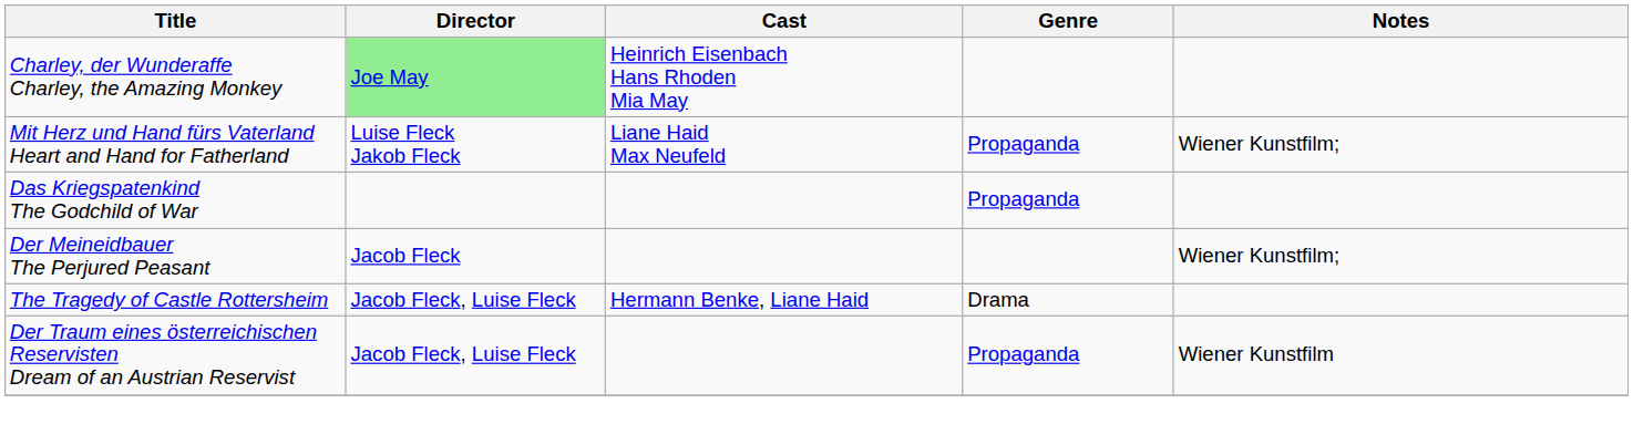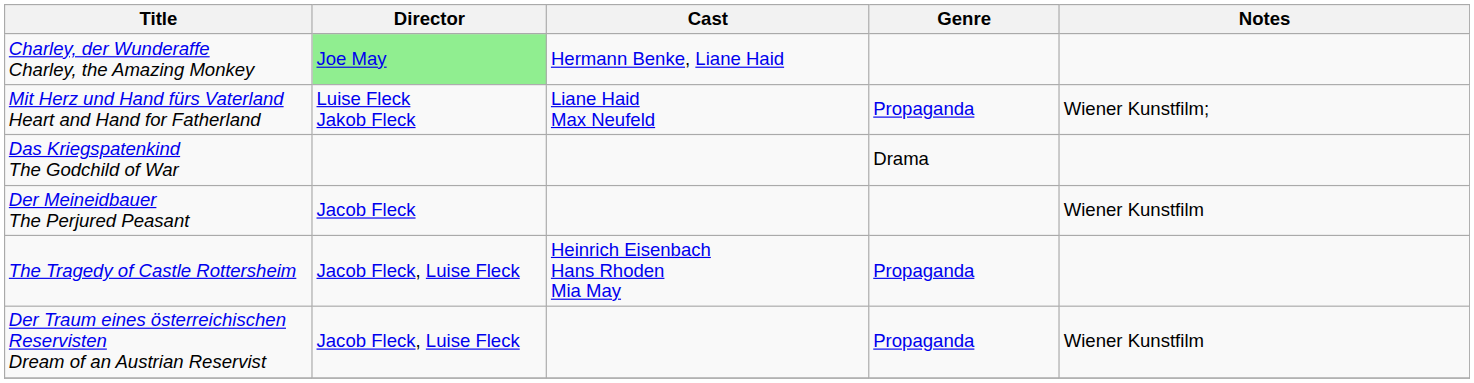Charley, der Wunderaffe Charley, the Amazing Monkey | Cast: Heinrich Eisenbach Hans Rhoden Mia May -> Hermann Benke, Liane Haid
Das Kriegspatenkind The Godchild of War | Genre: Propaganda -> Drama
Der Meineidbauer The Perjured Peasant | Notes: Wiener Kunstfilm; -> Wiener Kunstfilm
The Tragedy of Castle Rottersheim | Cast: Hermann Benke, Liane Haid -> Heinrich Eisenbach Hans Rhoden Mia May
The Tragedy of Castle Rottersheim | Genre: Drama -> Propaganda
